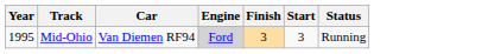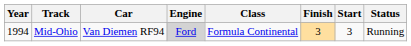+ column: Class | Formula Continental
Mid-Ohio | Year: 1995 -> 1994
